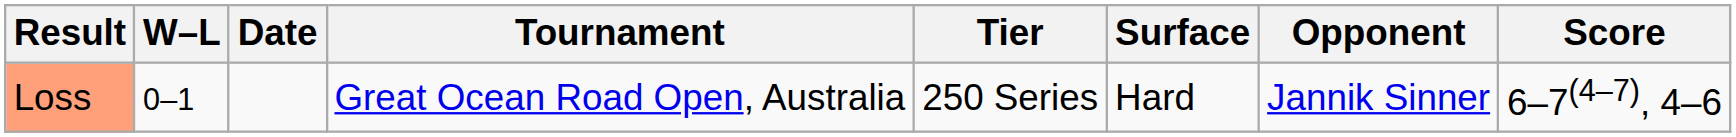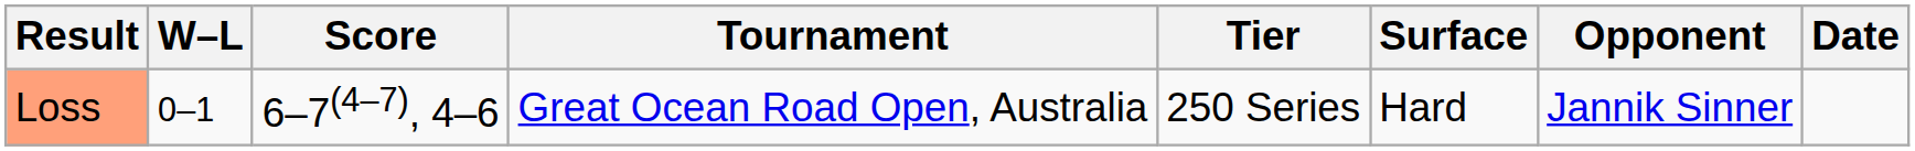columns swapped: Date <-> Score
